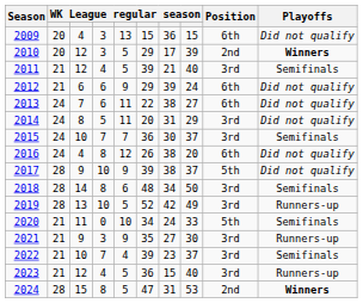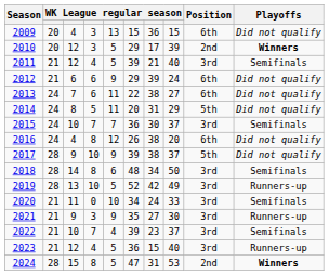2014 | Position: 3rd -> 5th
2020 | Position: 5th -> 3rd
